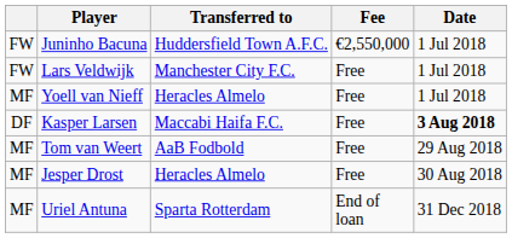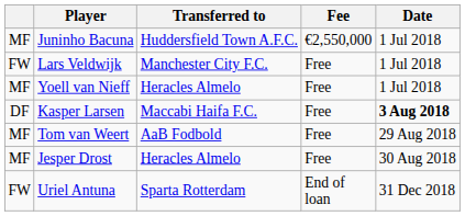Juninho Bacuna | column 1: FW -> MF
Uriel Antuna | column 1: MF -> FW
